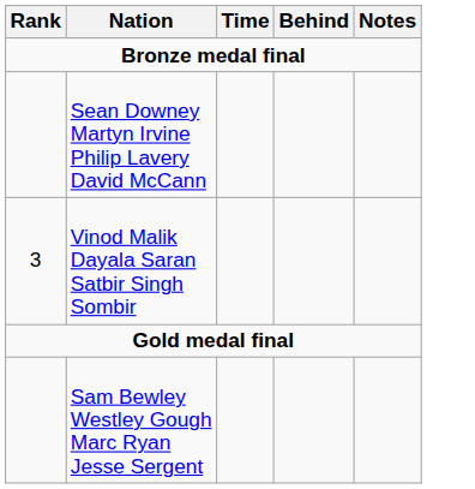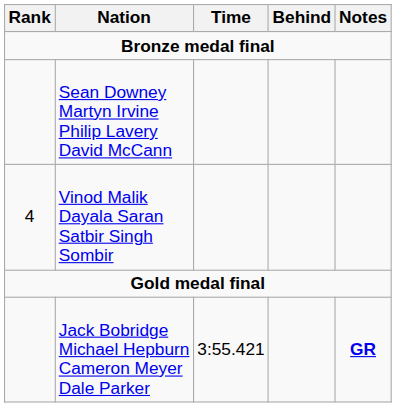Vinod Malik Dayala Saran Satbir Singh Sombir | Rank: 3 -> 4
+ row: Jack Bobridge Michael Hepburn Cameron Meyer Dale Parker | 3:55.421 | GR
- row: Sam Bewley Westley Gough Marc Ryan Jesse Sergent
